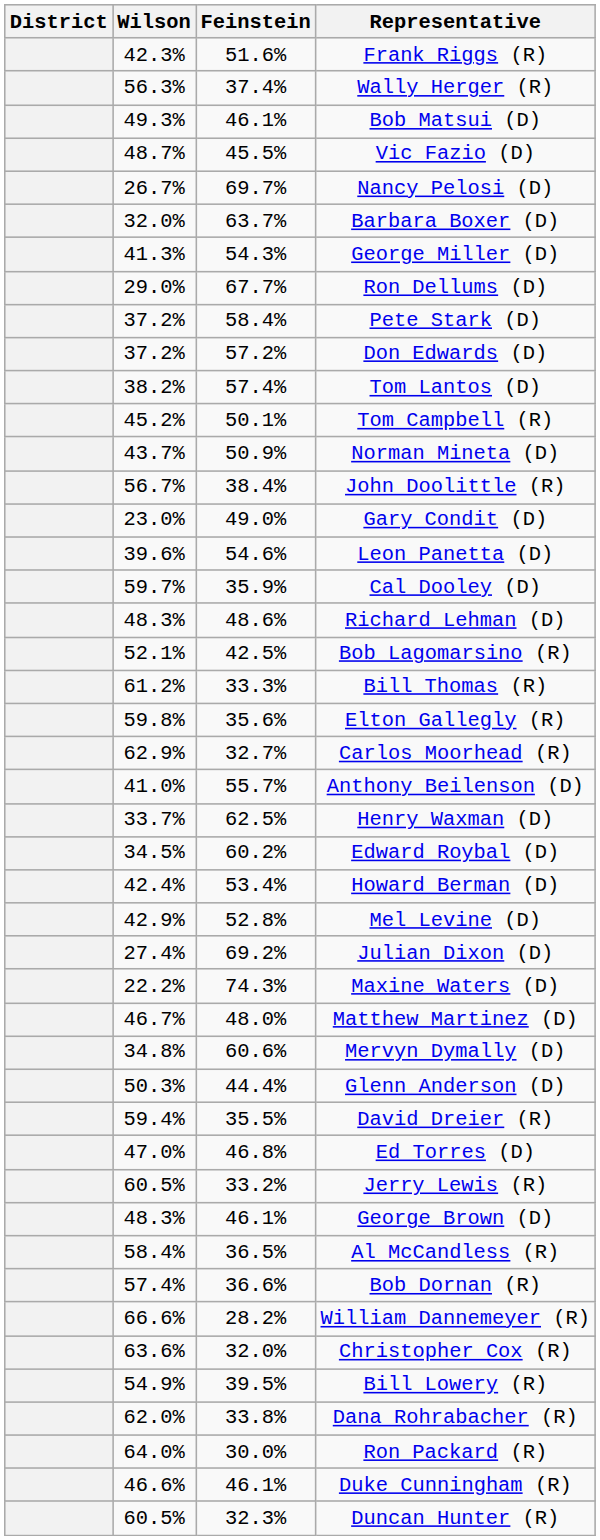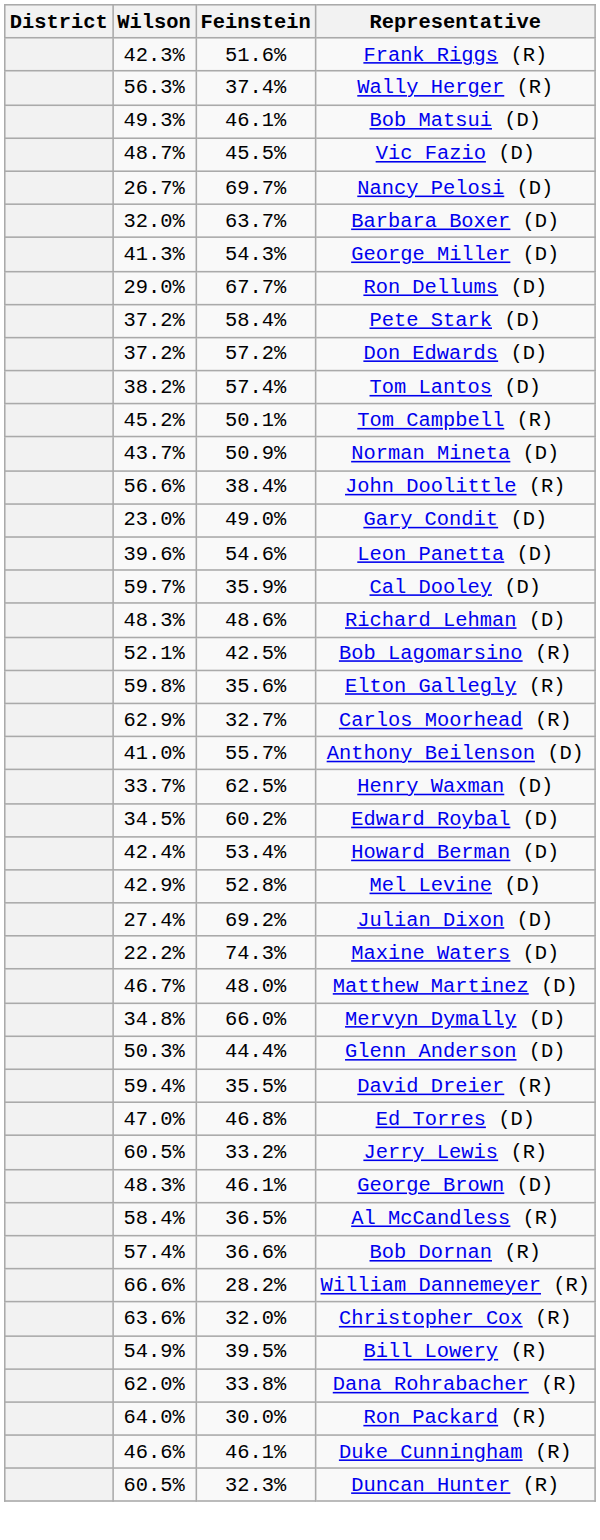John Doolittle (R) | Wilson: 56.7% -> 56.6%
- row: 61.2% | 33.3% | Bill Thomas (R)
Mervyn Dymally (D) | Feinstein: 60.6% -> 66.0%
